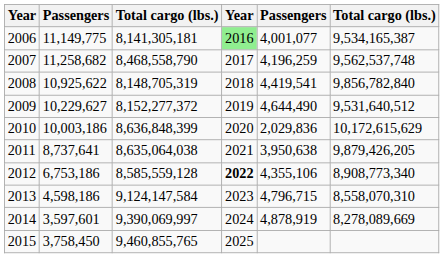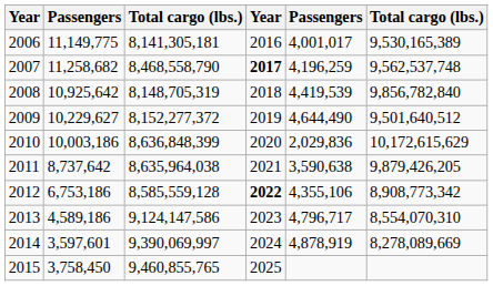2006 | column 4: lightgreen background -> no background
2006 | column 5: 4,001,077 -> 4,001,017
2006 | column 6: 9,534,165,387 -> 9,530,165,389
2007 | column 4: normal -> bold
2008 | column 2: 10,925,622 -> 10,925,642
2008 | column 5: 4,419,541 -> 4,419,539
2009 | column 6: 9,531,640,512 -> 9,501,640,512
2011 | column 2: 8,737,641 -> 8,737,642
2011 | column 3: 8,635,064,038 -> 8,635,964,038
2011 | column 5: 3,950,638 -> 3,590,638
2012 | column 6: 8,908,773,340 -> 8,908,773,342
2013 | column 2: 4,598,186 -> 4,589,186
2013 | column 3: 9,124,147,584 -> 9,124,147,586
2013 | column 5: 4,796,715 -> 4,796,717
2013 | column 6: 8,558,070,310 -> 8,554,070,310
